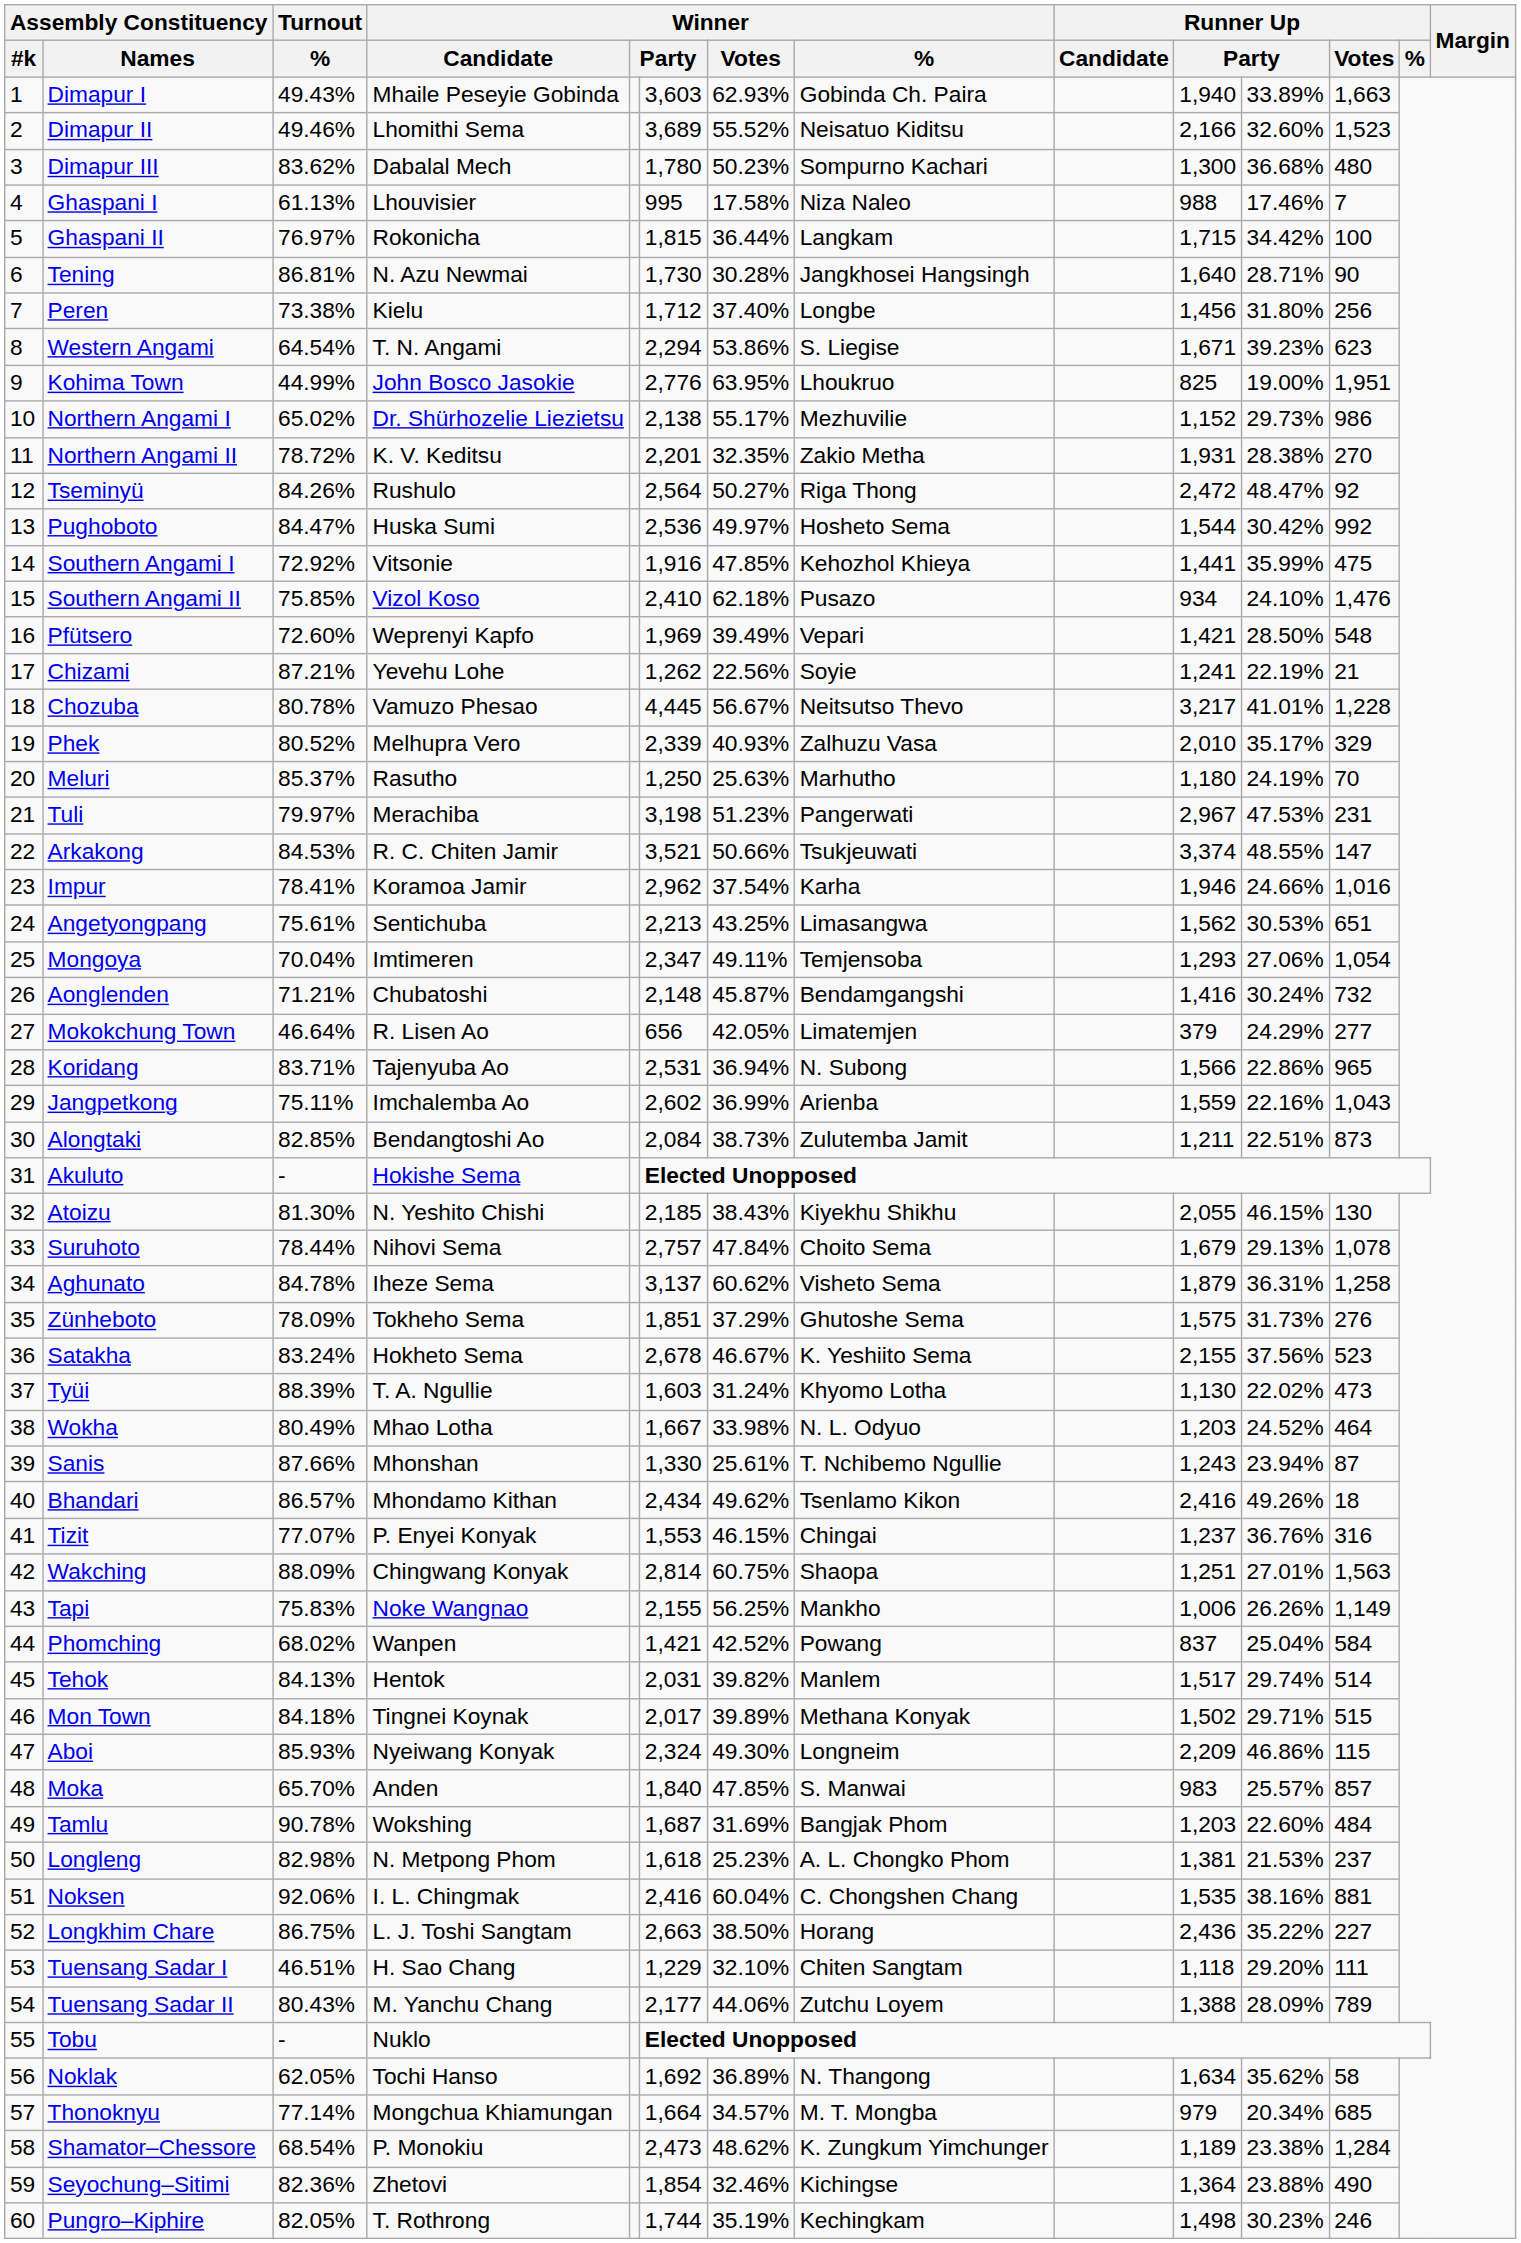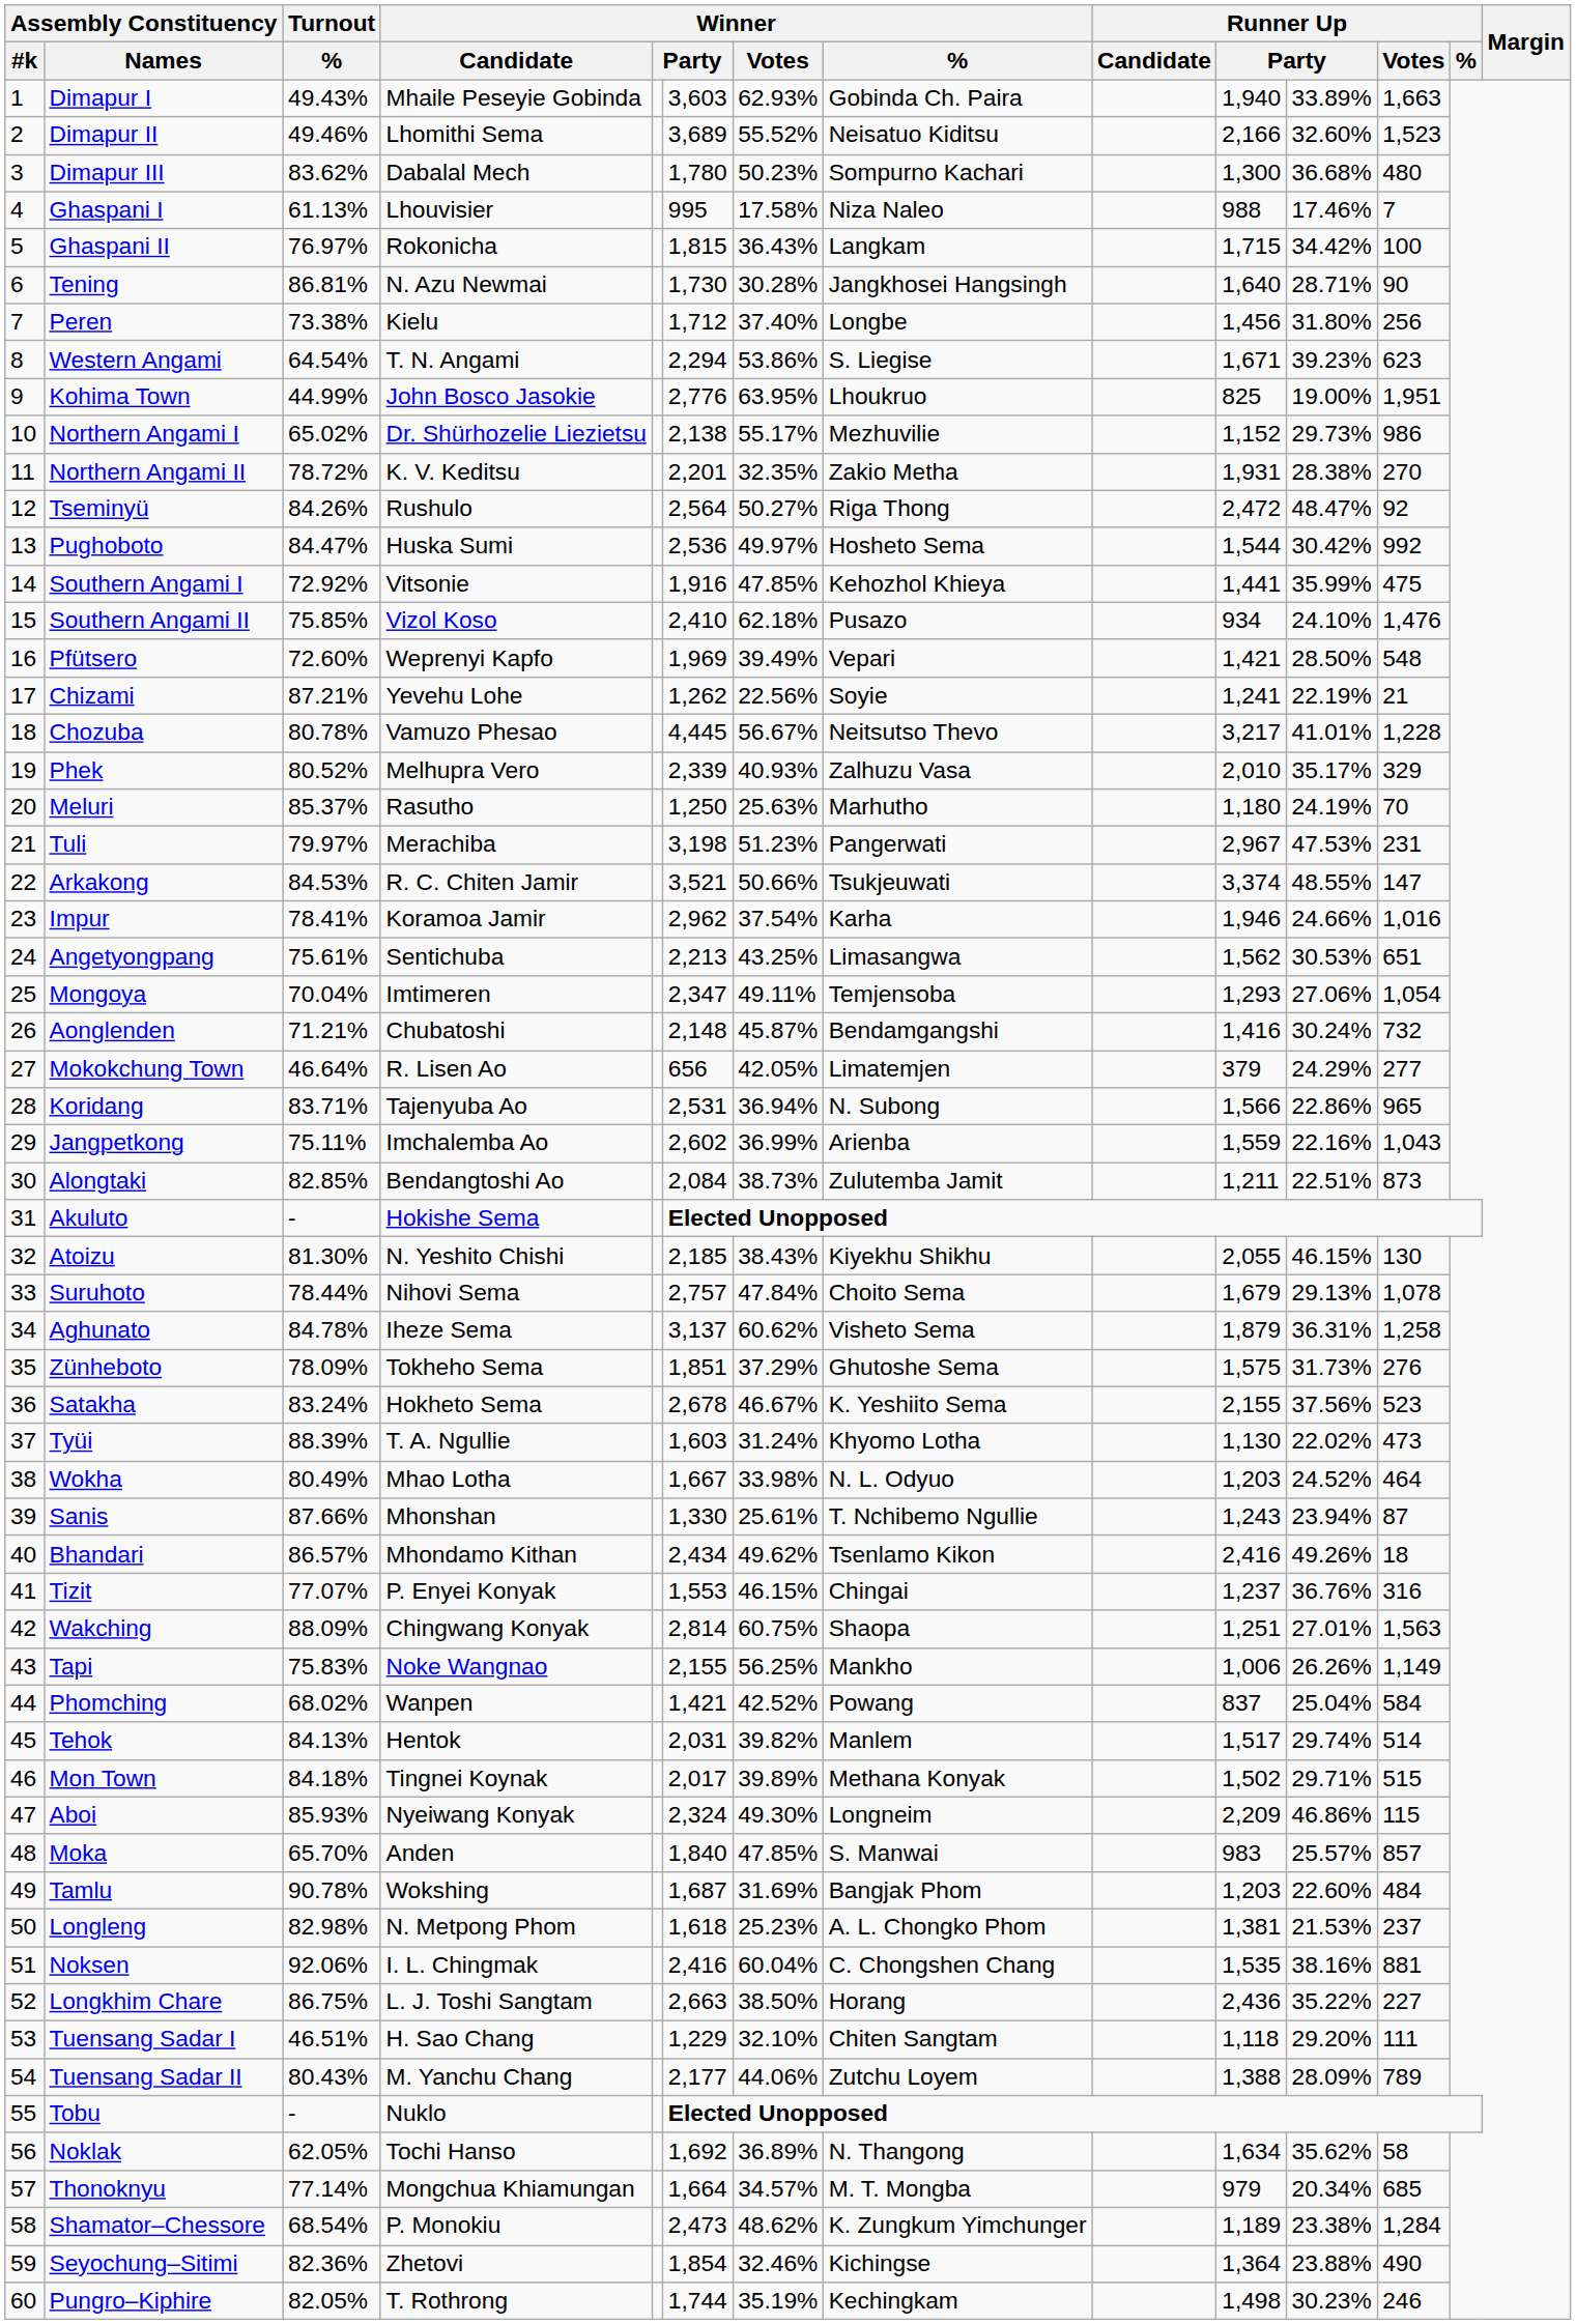Ghaspani II | Winner / Votes: 36.44% -> 36.43%
